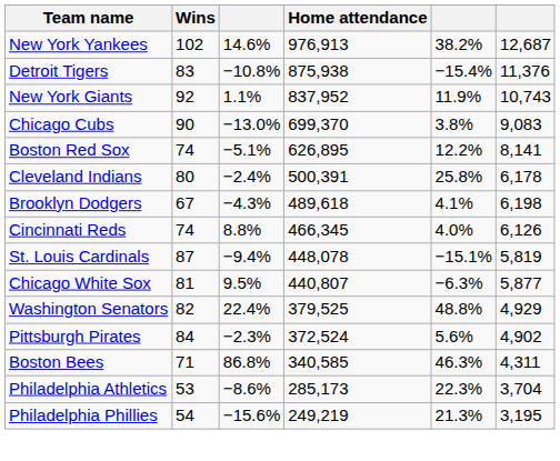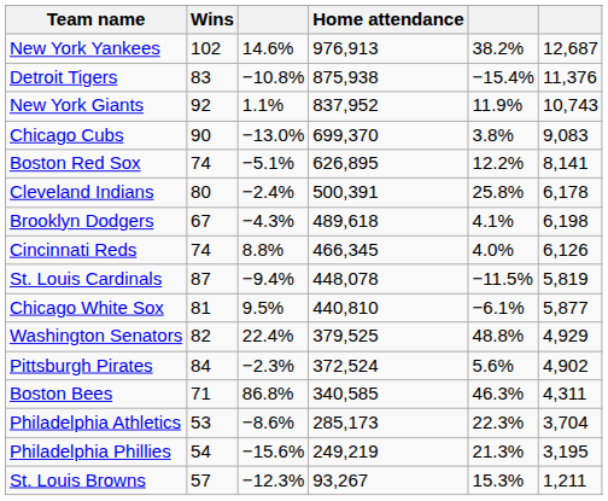St. Louis Cardinals | column 5: −15.1% -> −11.5%
Chicago White Sox | Home attendance: 440,807 -> 440,810
Chicago White Sox | column 5: −6.3% -> −6.1%
+ row: St. Louis Browns | 57 | −12.3% | 93,267 | 15.3% | 1,211
